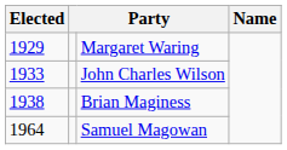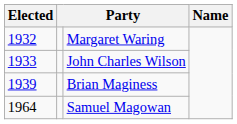Margaret Waring | Elected: 1929 -> 1932
Brian Maginess | Elected: 1938 -> 1939
